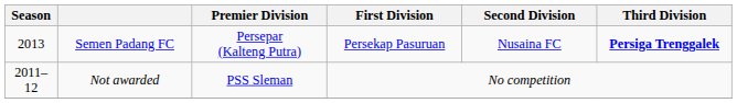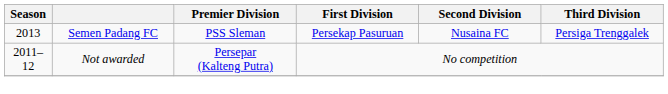Semen Padang FC | Premier Division: Persepar (Kalteng Putra) -> PSS Sleman
Semen Padang FC | Third Division: bold -> normal
Not awarded | Premier Division: PSS Sleman -> Persepar (Kalteng Putra)
